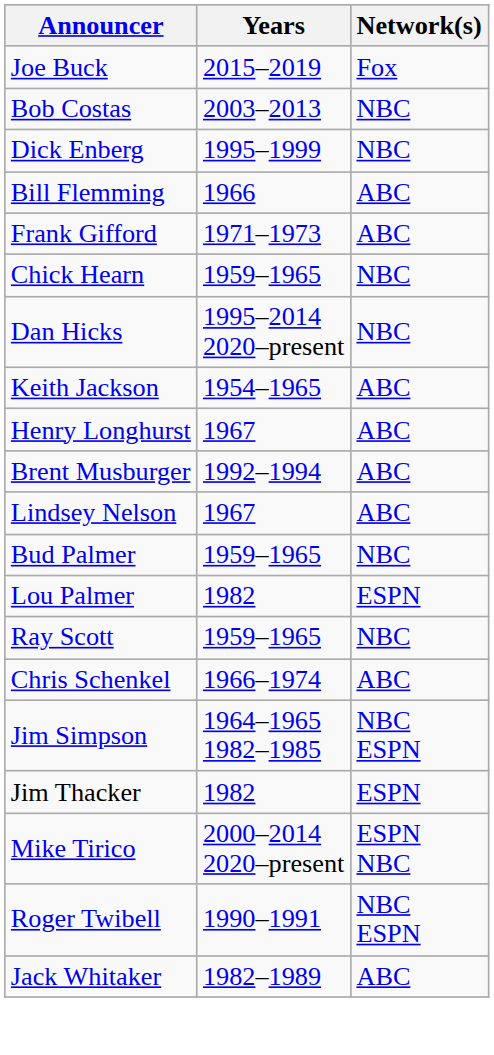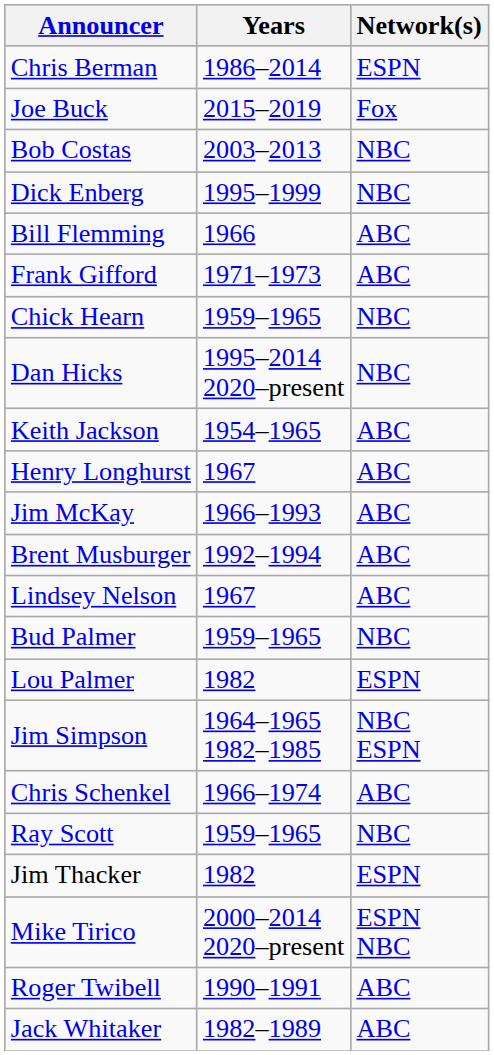+ row: Chris Berman | 1986–2014 | ESPN
+ row: Jim McKay | 1966–1993 | ABC
rows swapped: Ray Scott <-> Jim Simpson
Roger Twibell | Network(s): NBC ESPN -> ABC
